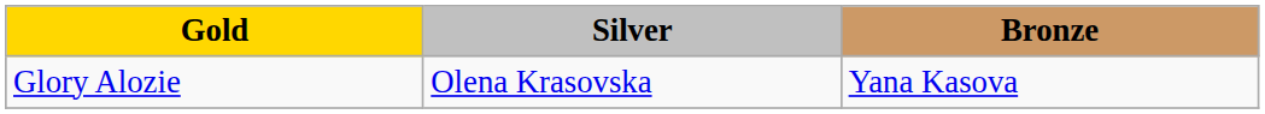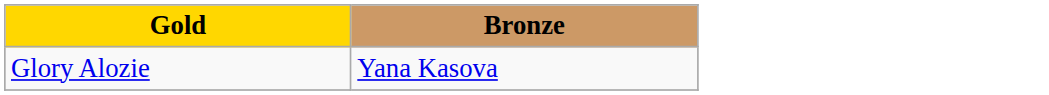- column: Silver | Olena Krasovska
